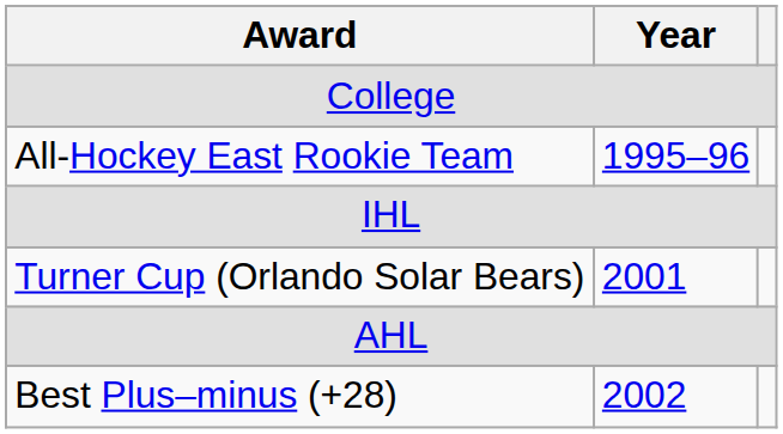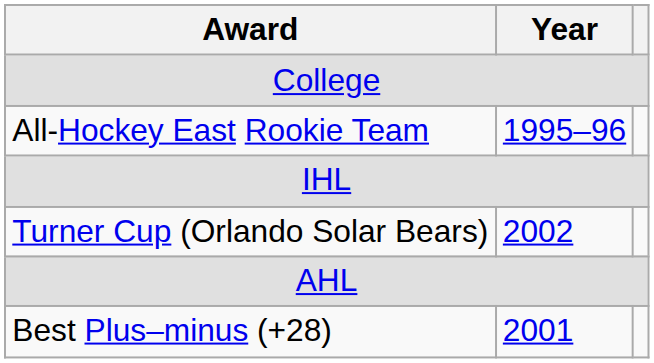Turner Cup (Orlando Solar Bears) | Year: 2001 -> 2002
Best Plus–minus (+28) | Year: 2002 -> 2001
